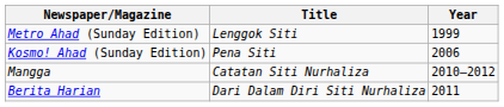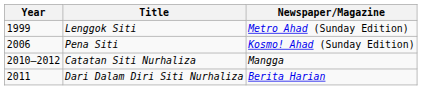columns swapped: Year <-> Newspaper/Magazine
